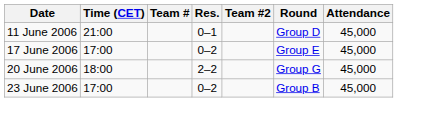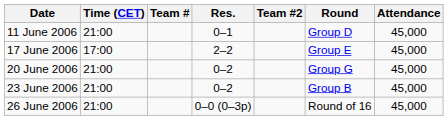17 June 2006 | Res.: 0–2 -> 2–2
20 June 2006 | Time (CET): 18:00 -> 21:00
20 June 2006 | Res.: 2–2 -> 0–2
23 June 2006 | Time (CET): 17:00 -> 21:00
+ row: 26 June 2006 | 21:00 | 0–0 (0–3p) | Round of 16 | 45,000
